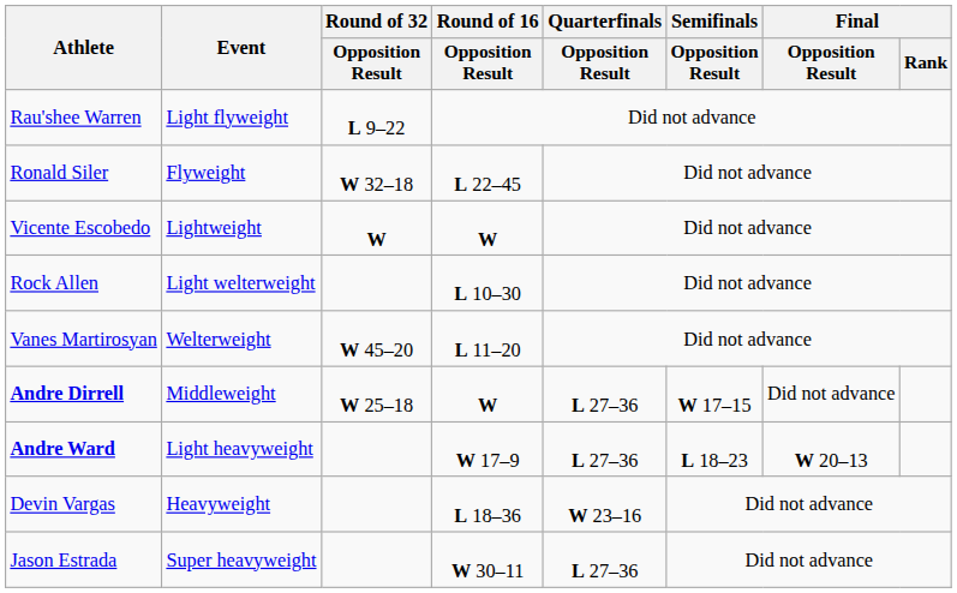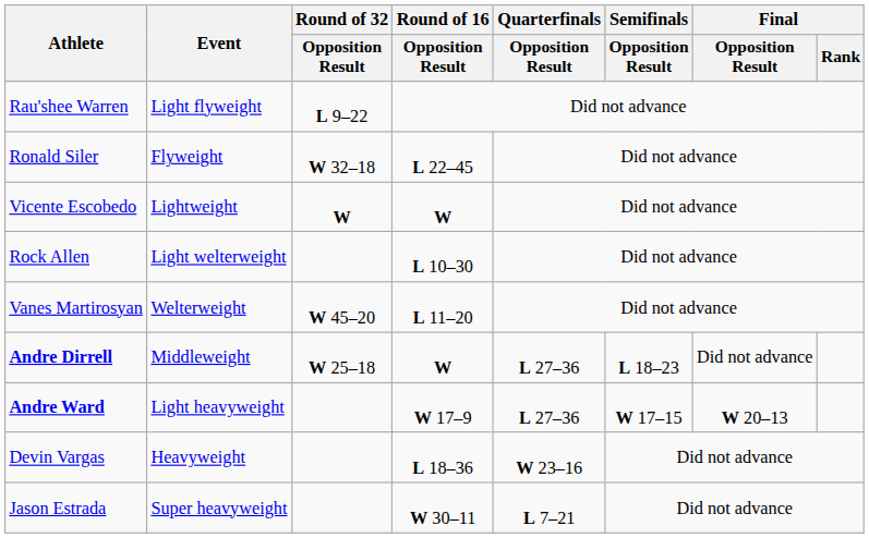Andre Dirrell | Semifinals / Opposition Result: W 17–15 -> L 18–23
Andre Ward | Semifinals / Opposition Result: L 18–23 -> W 17–15
Jason Estrada | Quarterfinals / Opposition Result: L 27–36 -> L 7–21
